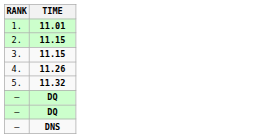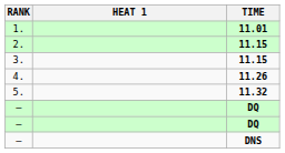+ column: HEAT 1
